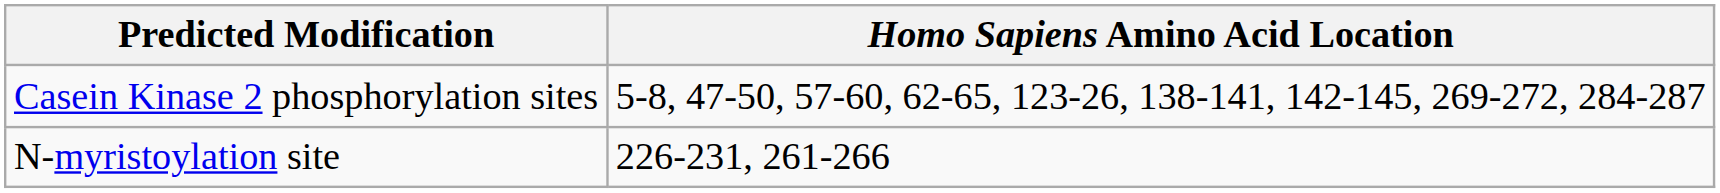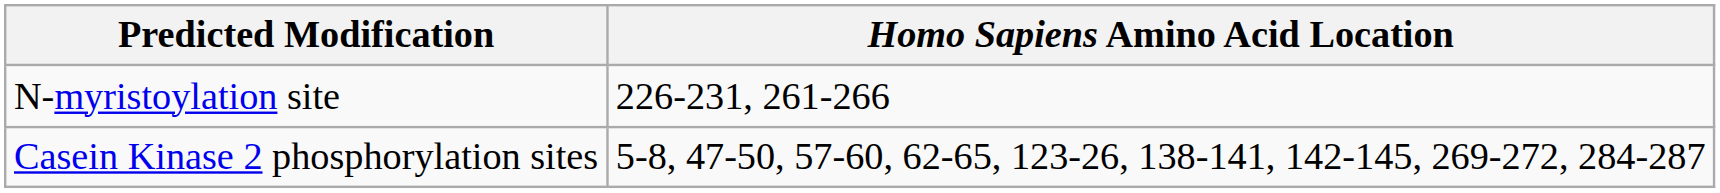rows swapped: Casein Kinase 2 phosphorylation sites <-> N-myristoylation site
